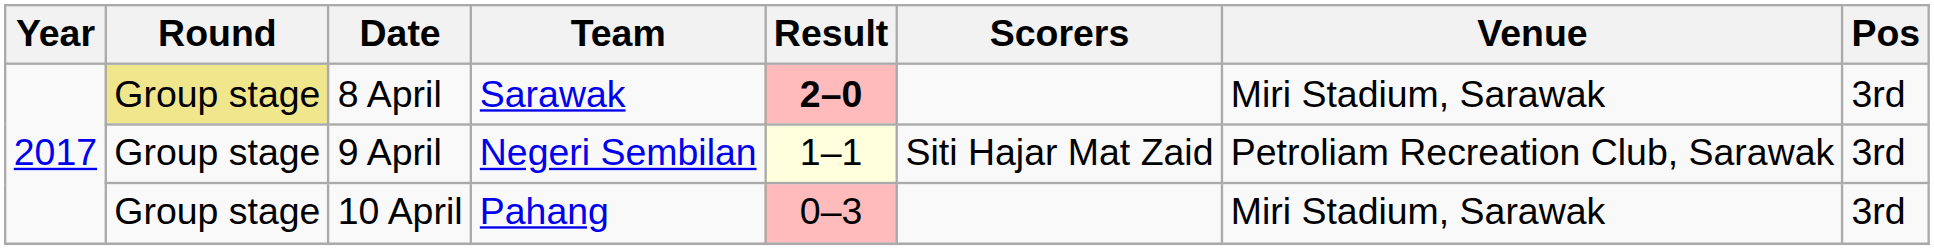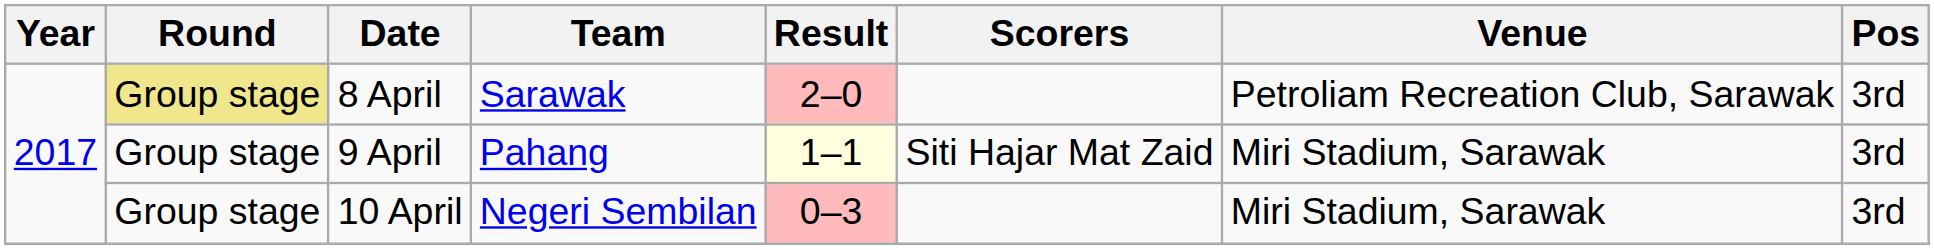8 April | Result: bold -> normal
8 April | Venue: Miri Stadium, Sarawak -> Petroliam Recreation Club, Sarawak
9 April | Team: Negeri Sembilan -> Pahang
9 April | Venue: Petroliam Recreation Club, Sarawak -> Miri Stadium, Sarawak
10 April | Team: Pahang -> Negeri Sembilan
